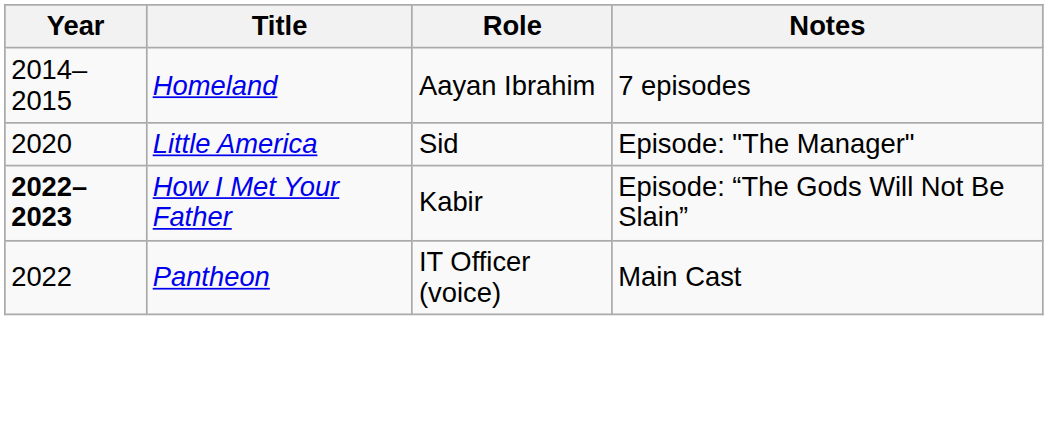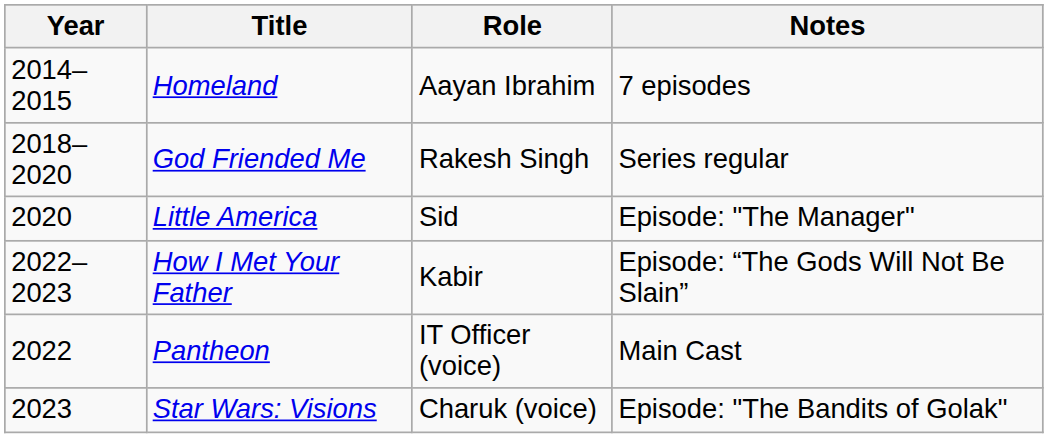+ row: 2018–2020 | God Friended Me | Rakesh Singh | Series regular
How I Met Your Father | Year: bold -> normal
+ row: 2023 | Star Wars: Visions | Charuk (voice) | Episode: "The Bandits of Golak"
